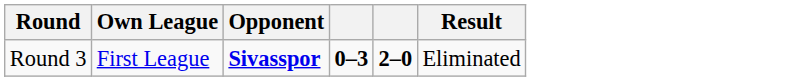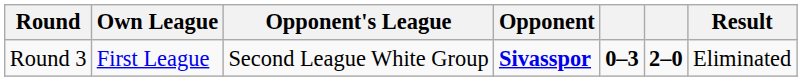+ column: Opponent's League | Second League White Group
